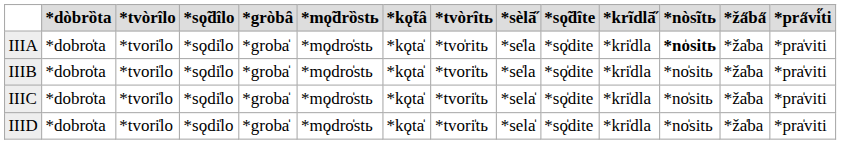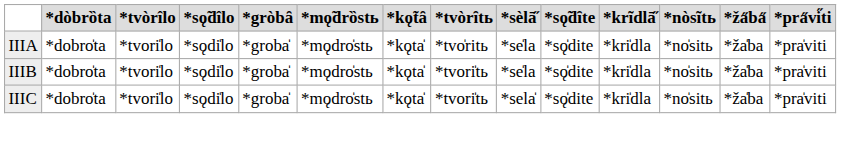IIIА | *nòsĩtь: bold -> normal
- row: IIID | *dobro̍ta | *tvori̍lo | *sǫdi̍lo | *groba̍ | *mǫdro̍stь | *kǫta̍ | *tvori̍tь | *sela̍ | *sǫ̍dite | *kri̍dla | *no̍sitь | *ža̍ba | *pra̍viti
